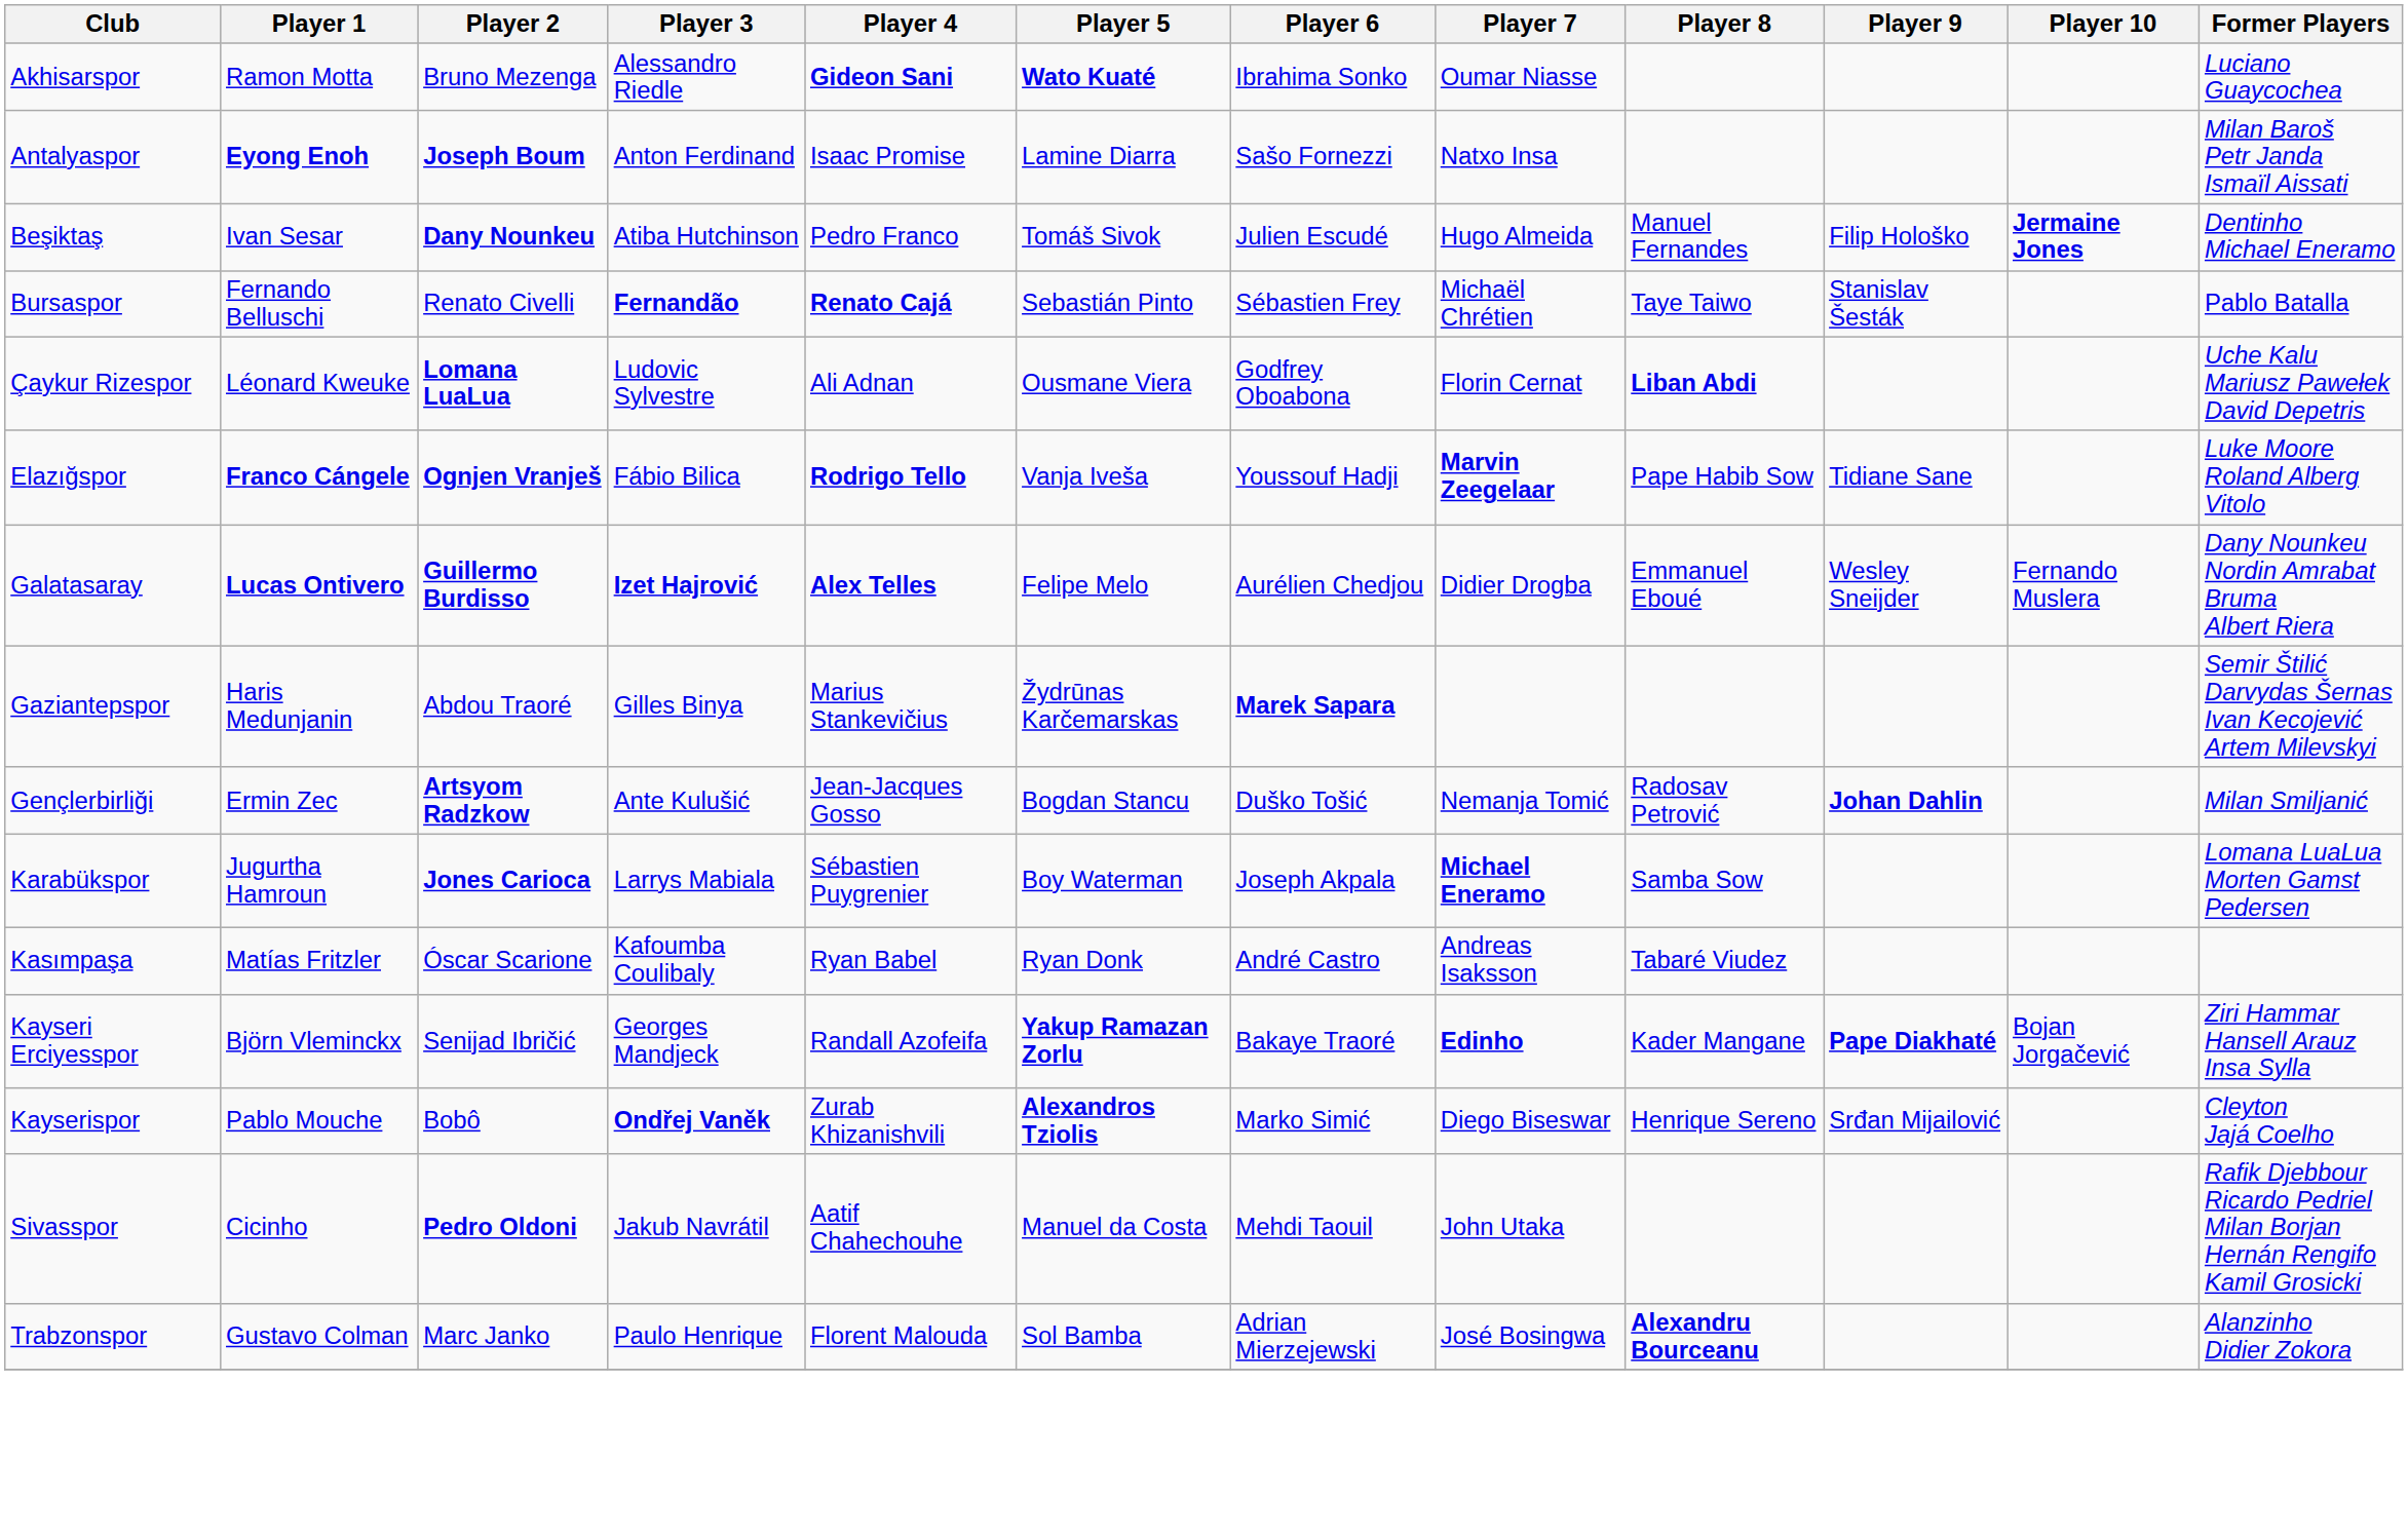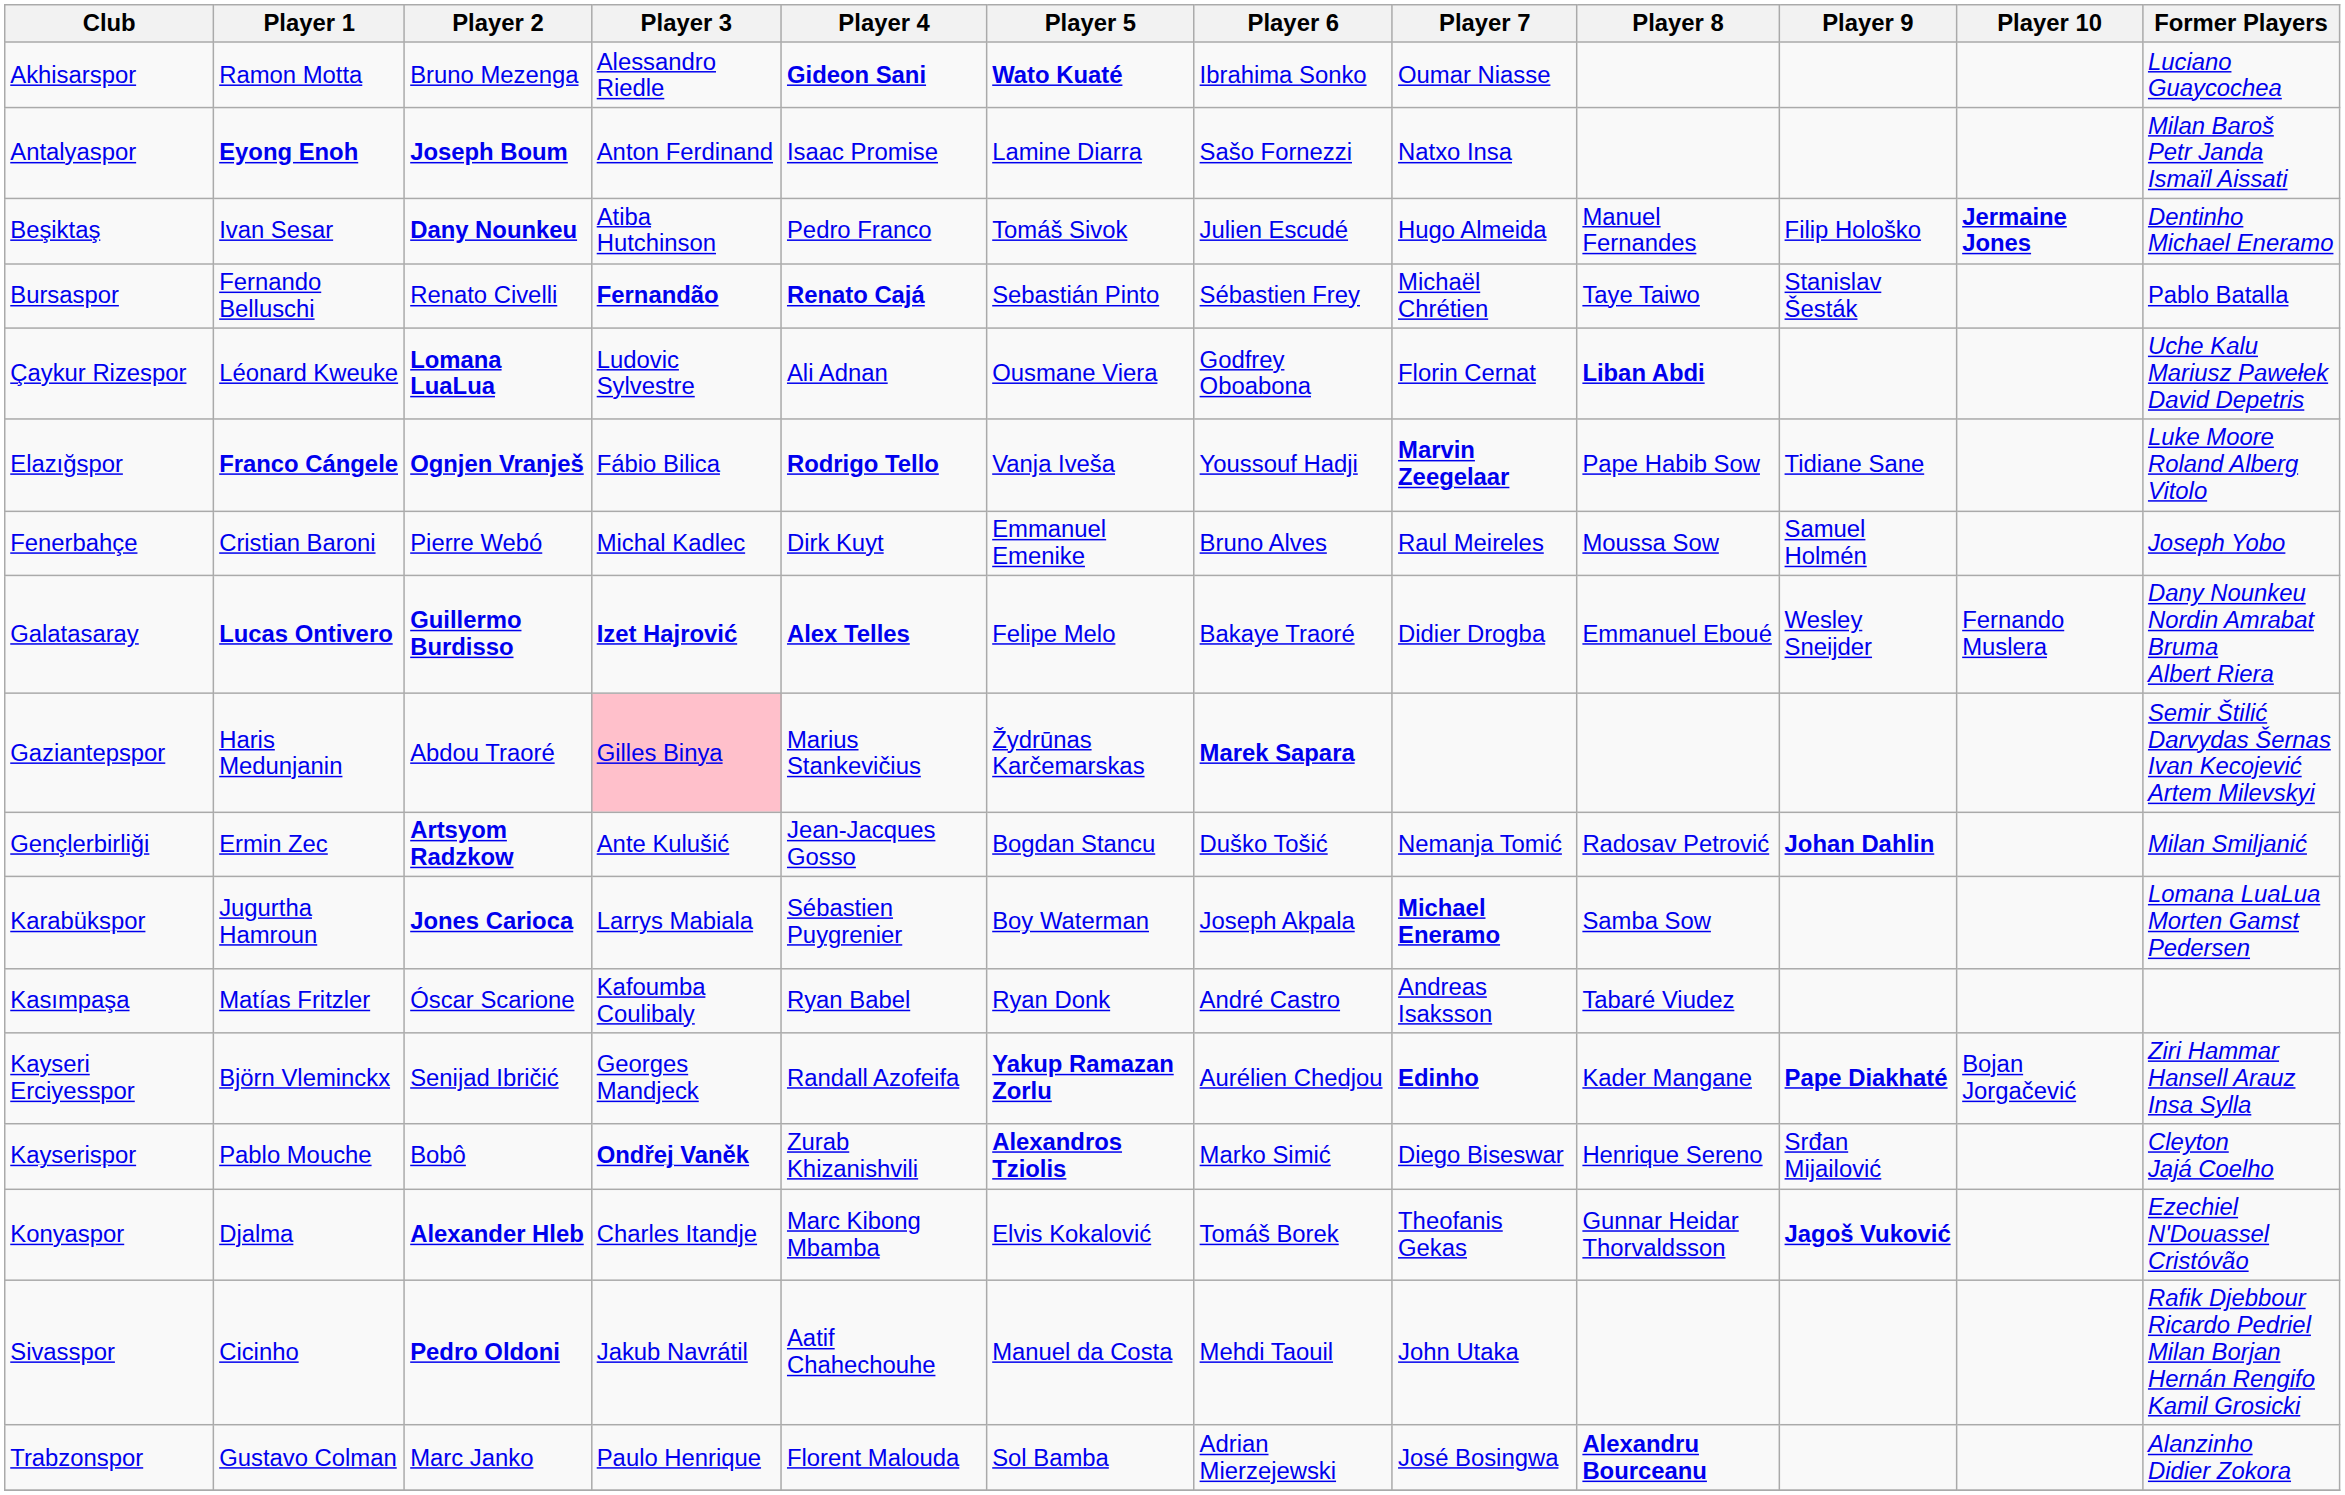+ row: Fenerbahçe | Cristian Baroni | Pierre Webó | Michal Kadlec | Dirk Kuyt | Emmanuel Emenike | Bruno Alves | Raul Meireles | Moussa Sow | Samuel Holmén | Joseph Yobo
Galatasaray | Player 6: Aurélien Chedjou -> Bakaye Traoré
Gaziantepspor | Player 3: no background -> pink background
Kayseri Erciyesspor | Player 6: Bakaye Traoré -> Aurélien Chedjou
+ row: Konyaspor | Djalma | Alexander Hleb | Charles Itandje | Marc Kibong Mbamba | Elvis Kokalović | Tomáš Borek | Theofanis Gekas | Gunnar Heidar Thorvaldsson | Jagoš Vuković | Ezechiel N'Douassel Cristóvão
